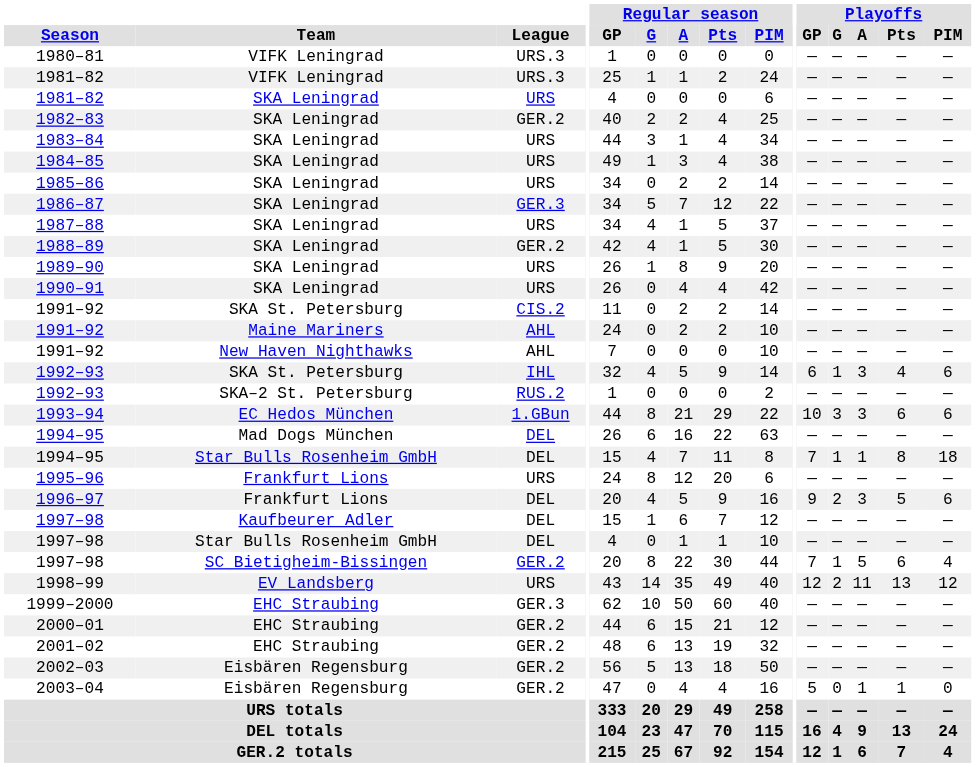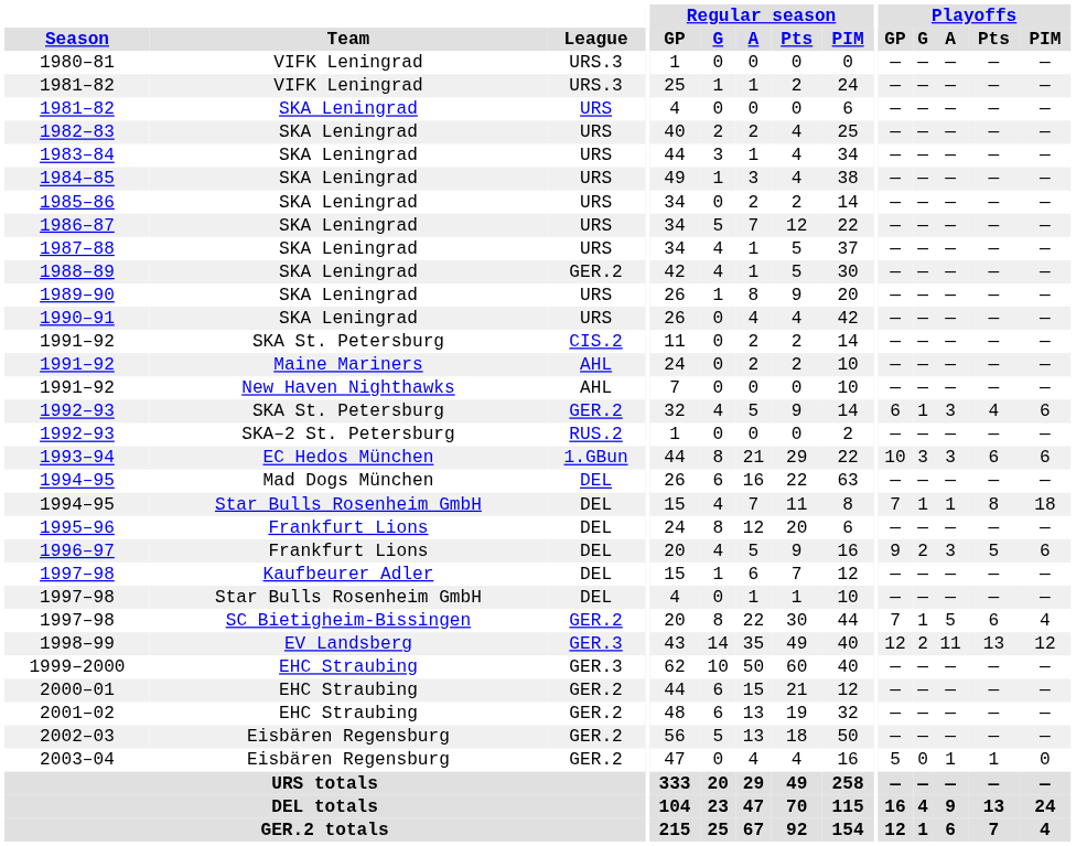1982–83 | League: GER.2 -> URS
1986–87 | League: GER.3 -> URS
1992–93 / SKA St. Petersburg | League: IHL -> GER.2
1995–96 | League: URS -> DEL
1998–99 | League: URS -> GER.3
